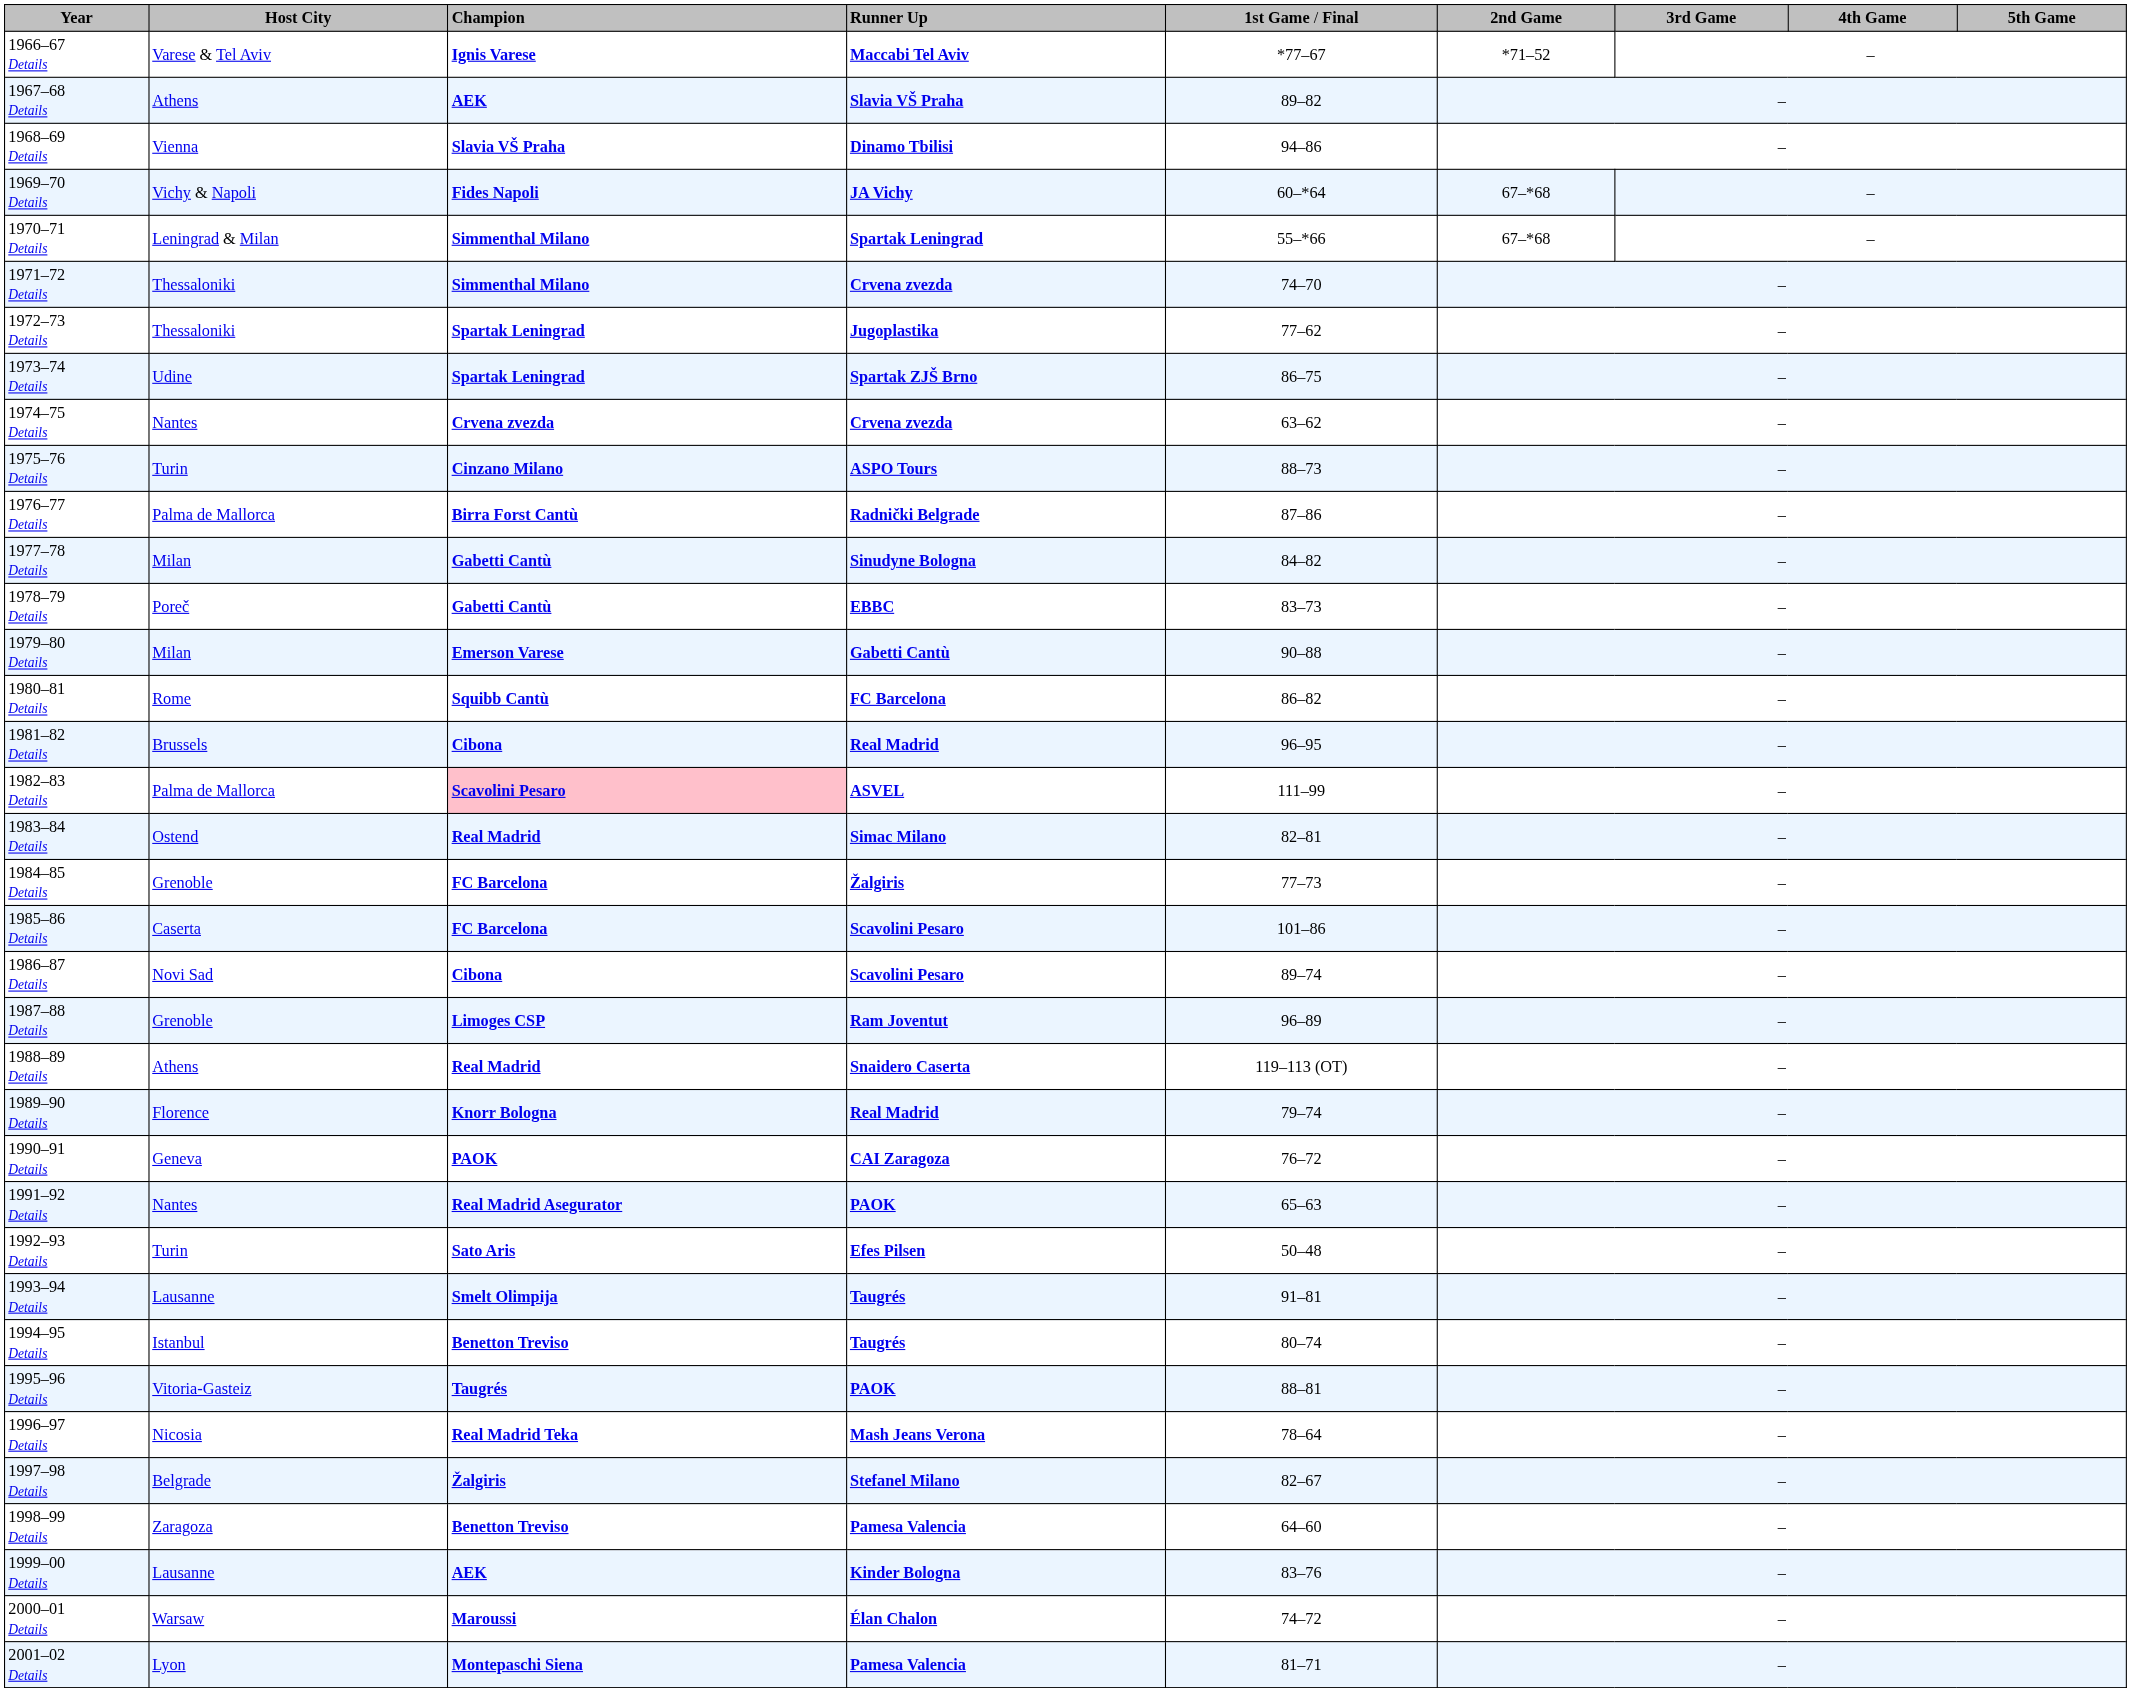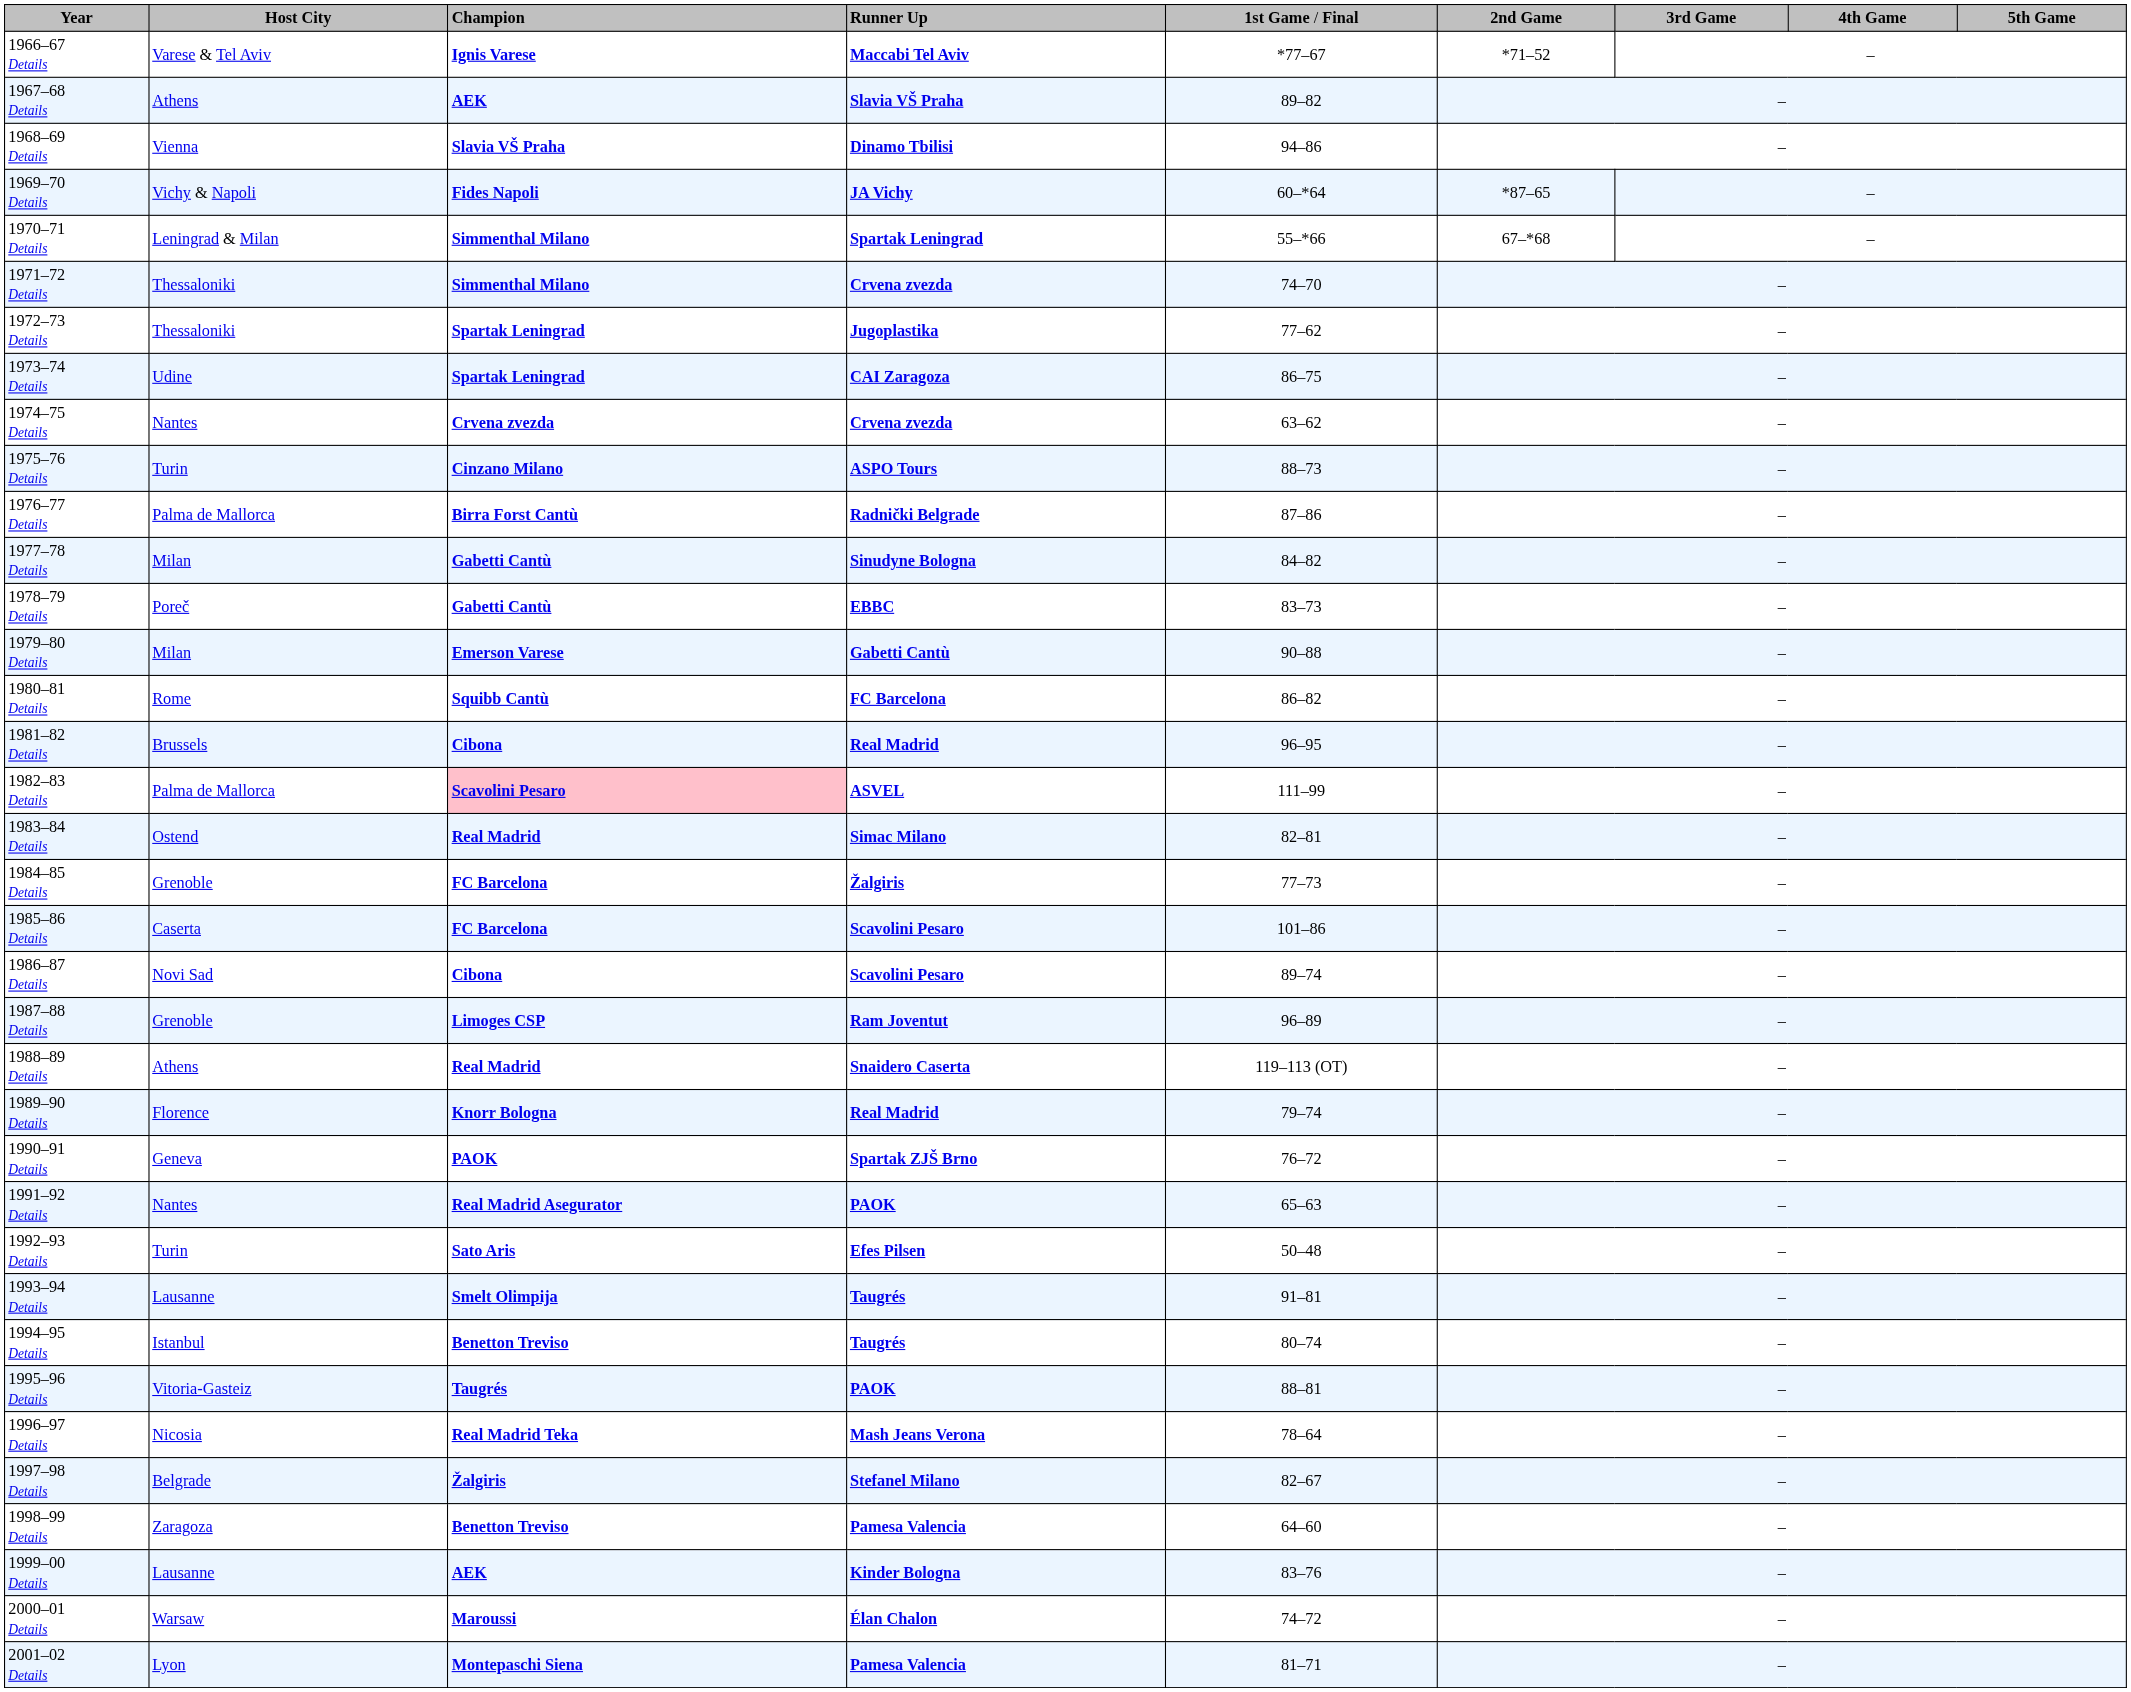1969–70 Details | column 6: 67–*68 -> *87–65
1973–74 Details | column 4: Spartak ZJŠ Brno -> CAI Zaragoza
1990–91 Details | column 4: CAI Zaragoza -> Spartak ZJŠ Brno
